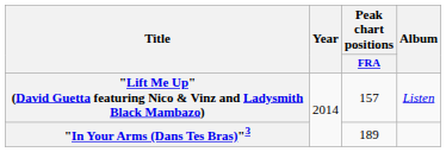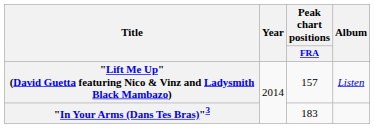"In Your Arms (Dans Tes Bras)"3 | Peak chart positions / FRA: 189 -> 183
